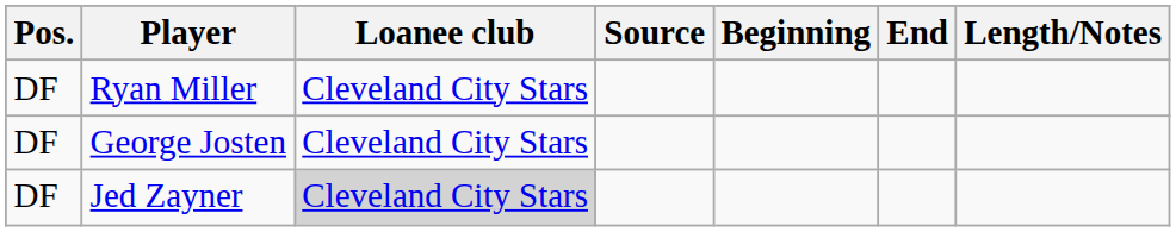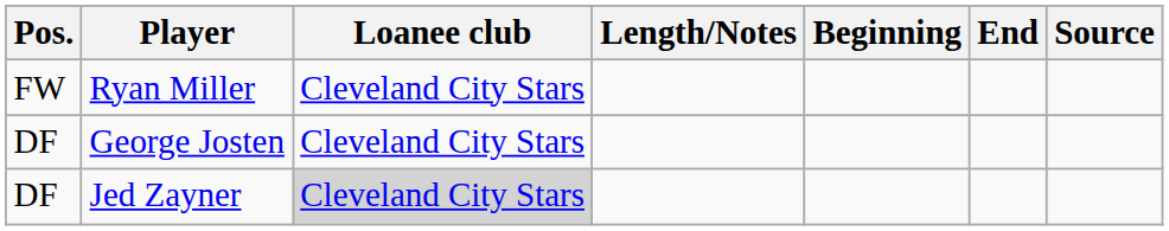columns swapped: Length/Notes <-> Source
Ryan Miller | Pos.: DF -> FW
